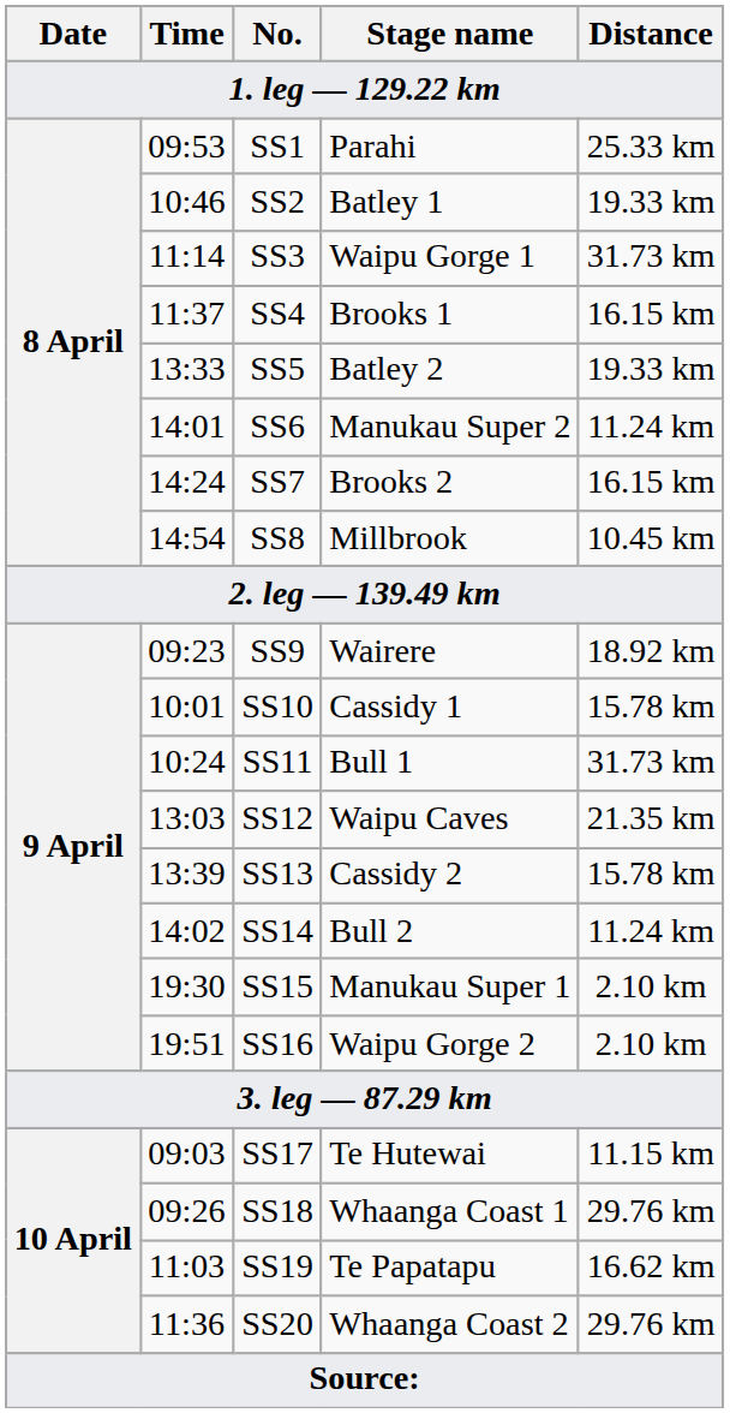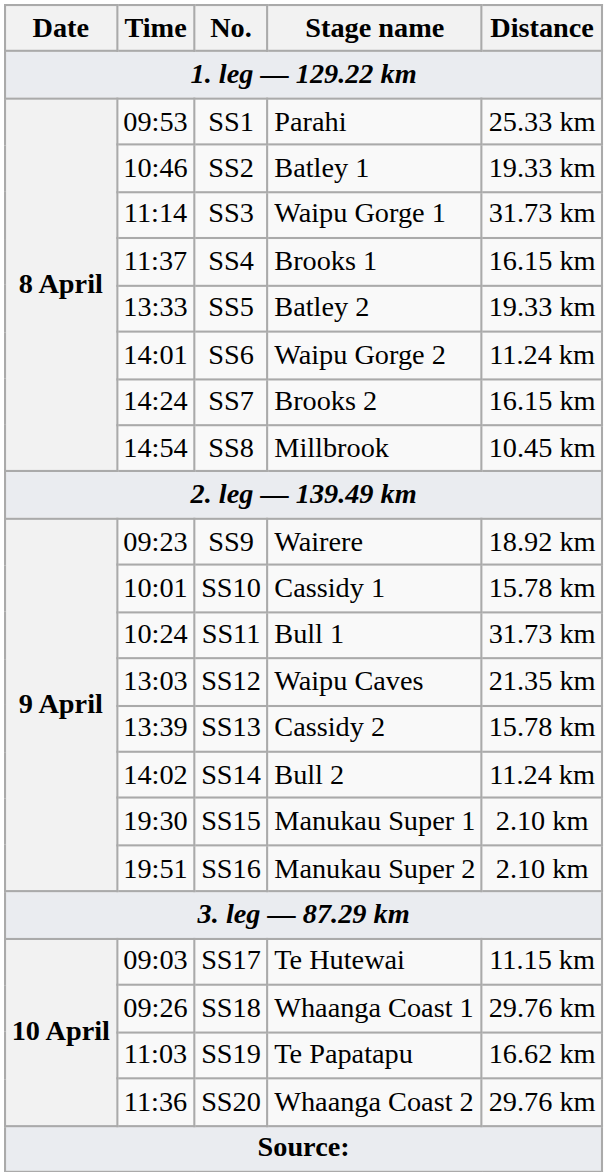SS6 | Stage name: Manukau Super 2 -> Waipu Gorge 2
SS16 | Stage name: Waipu Gorge 2 -> Manukau Super 2
